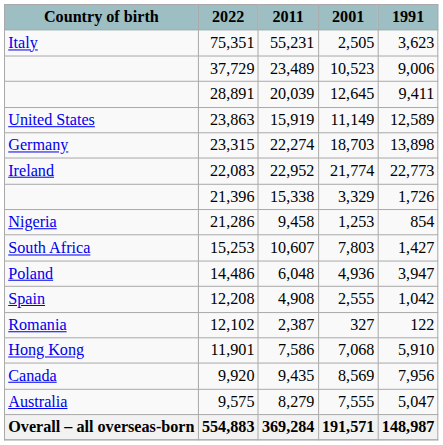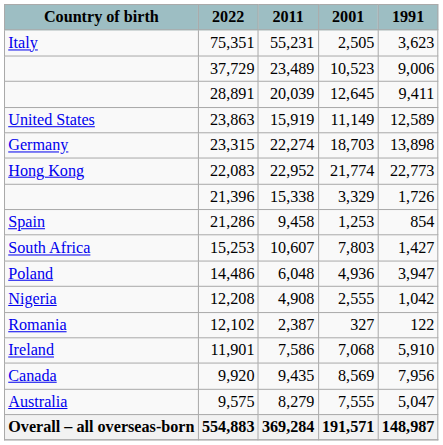22,083 | Country of birth: Ireland -> Hong Kong
21,286 | Country of birth: Nigeria -> Spain
12,208 | Country of birth: Spain -> Nigeria
11,901 | Country of birth: Hong Kong -> Ireland
